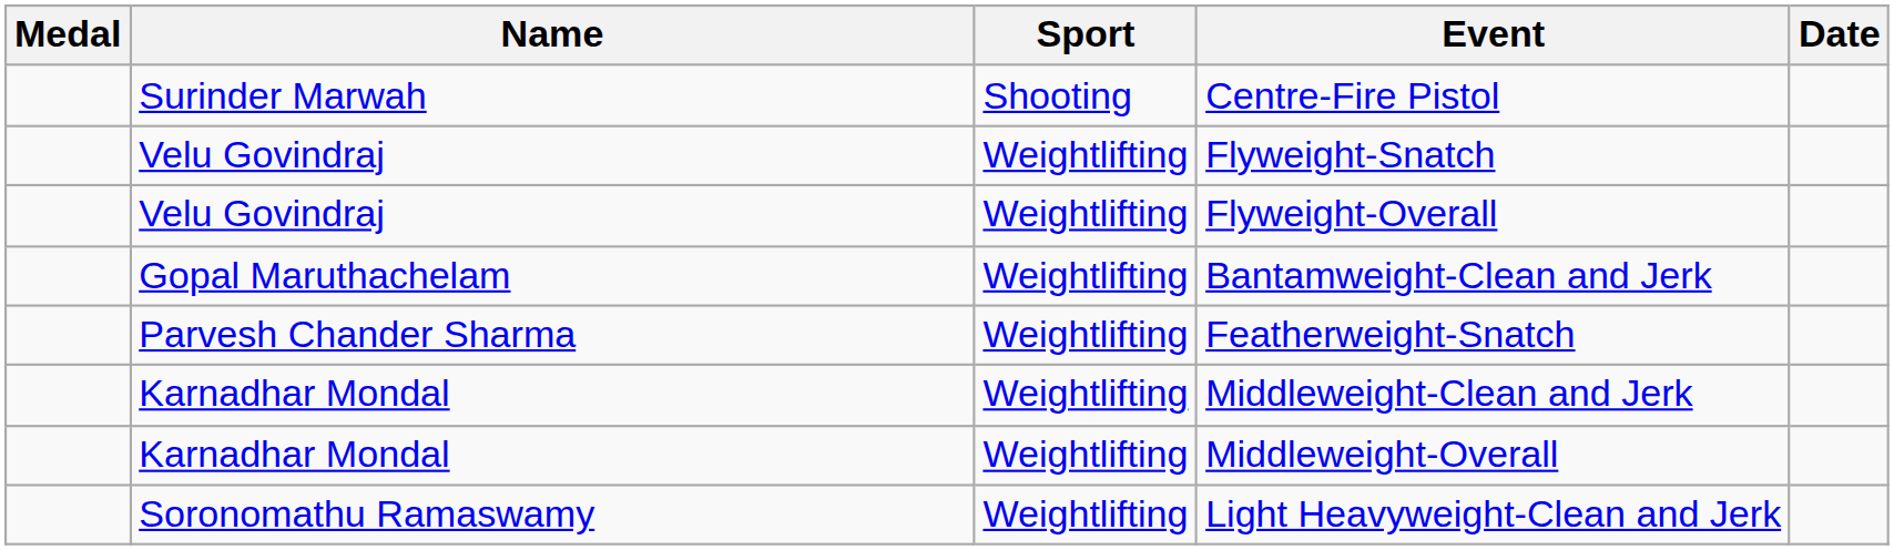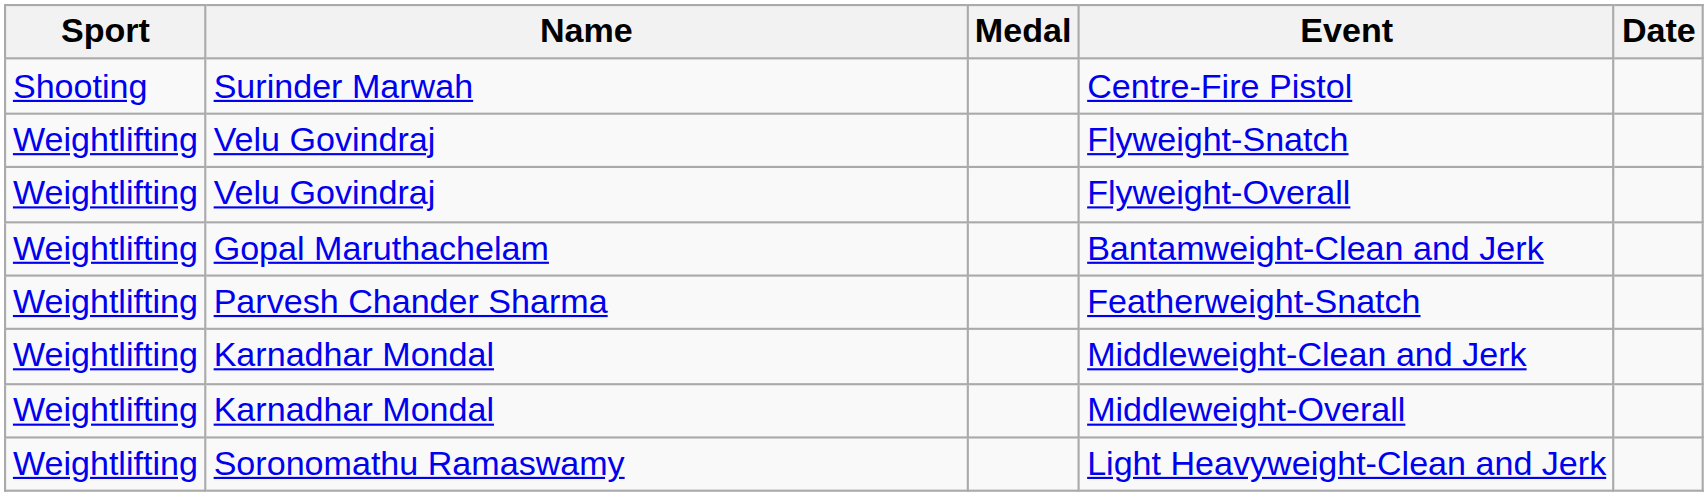columns swapped: Medal <-> Sport
